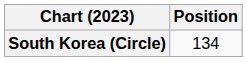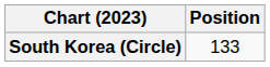South Korea (Circle) | Position: 134 -> 133
